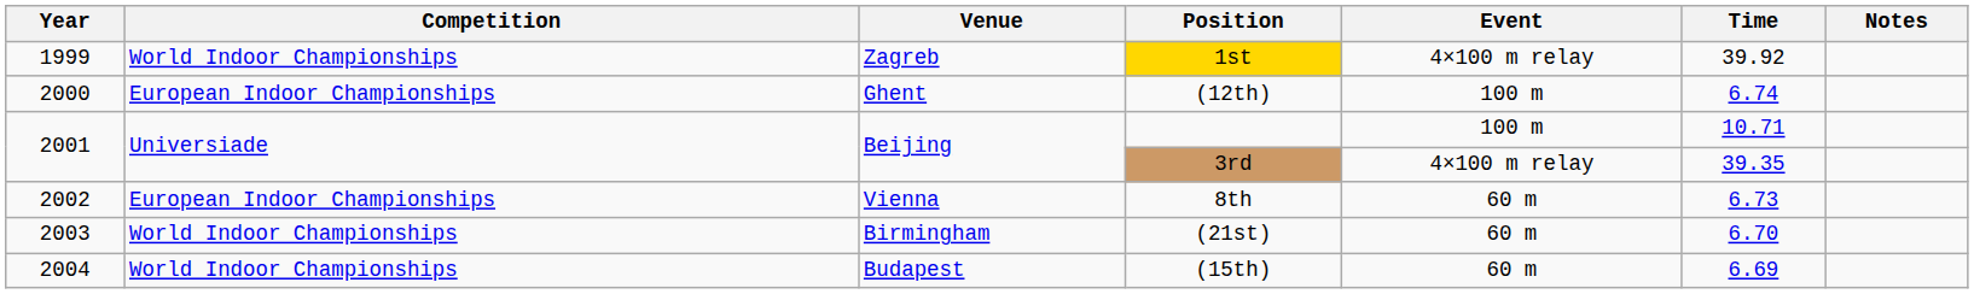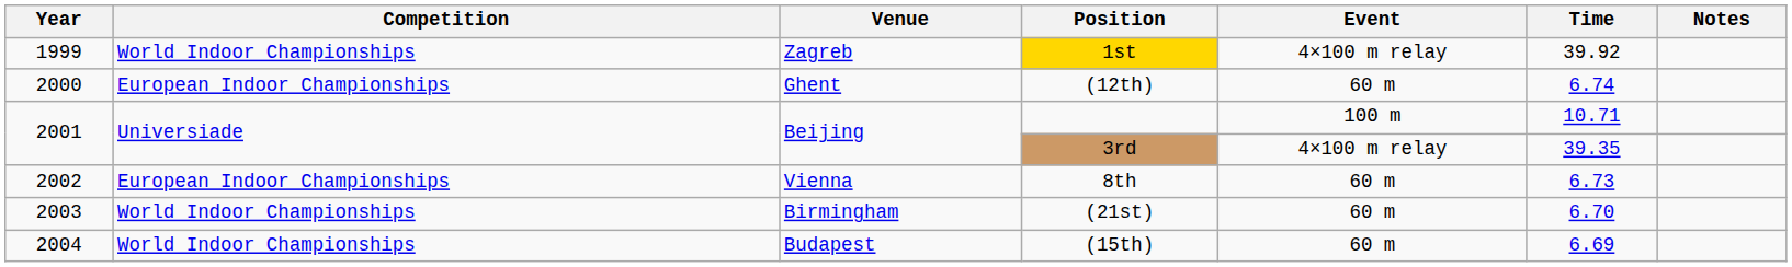(12th) | Event: 100 m -> 60 m
